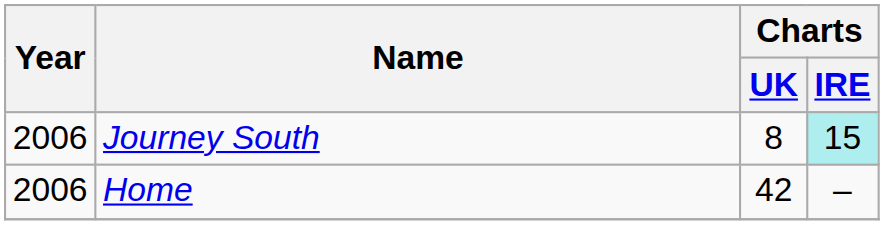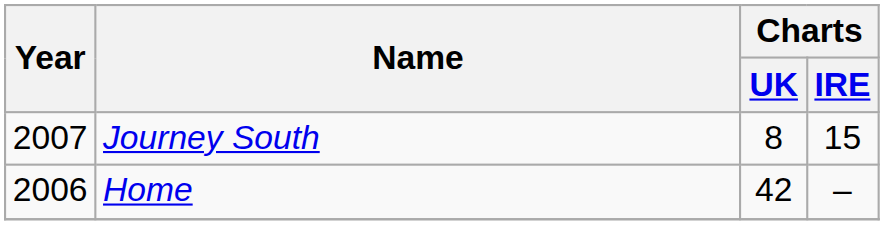Journey South | Year: 2006 -> 2007
Journey South | Charts / IRE: paleturquoise background -> no background
